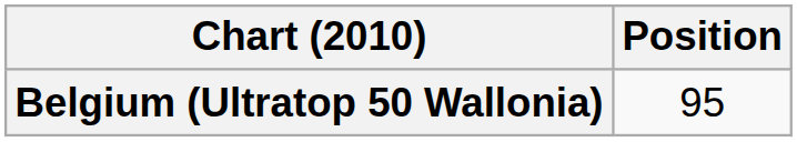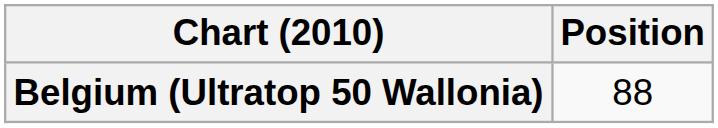Belgium (Ultratop 50 Wallonia) | Position: 95 -> 88
